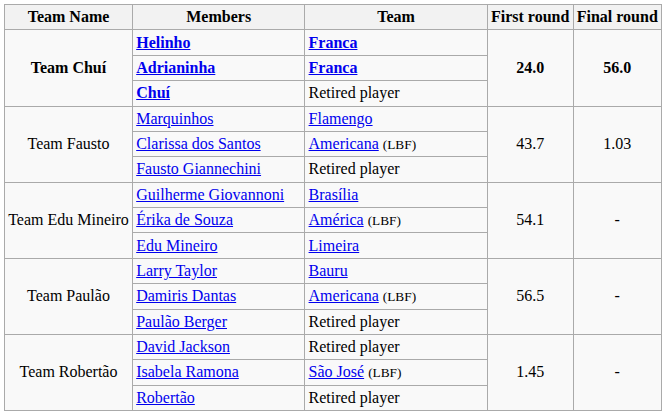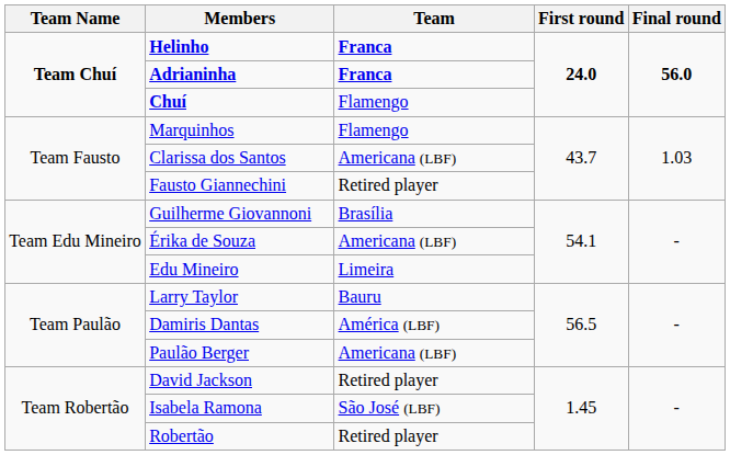Chuí | Team: Retired player -> Flamengo
Érika de Souza | Team: América (LBF) -> Americana (LBF)
Damiris Dantas | Team: Americana (LBF) -> América (LBF)
Paulão Berger | Team: Retired player -> Americana (LBF)
